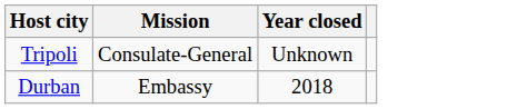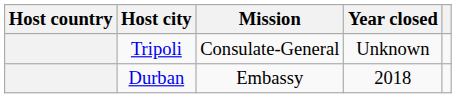+ column: Host country
